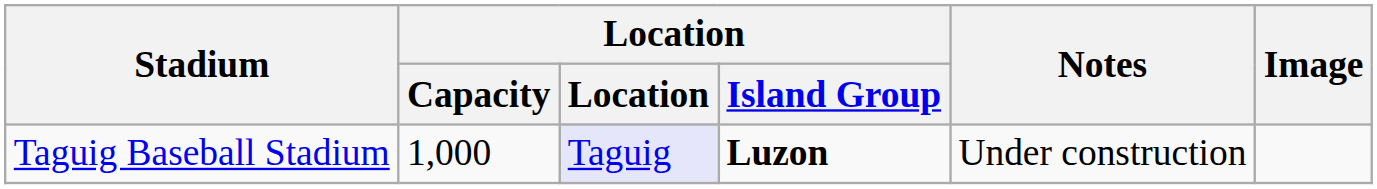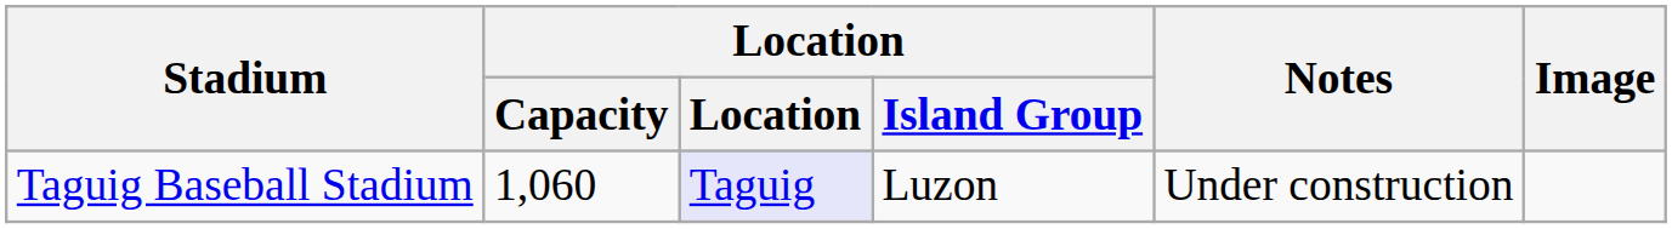Taguig Baseball Stadium | Location / Capacity: 1,000 -> 1,060
Taguig Baseball Stadium | Location / Island Group: bold -> normal
